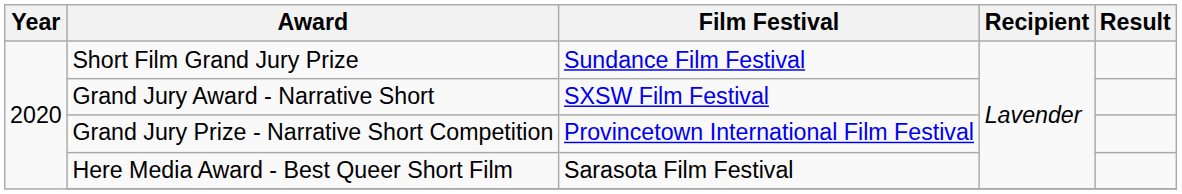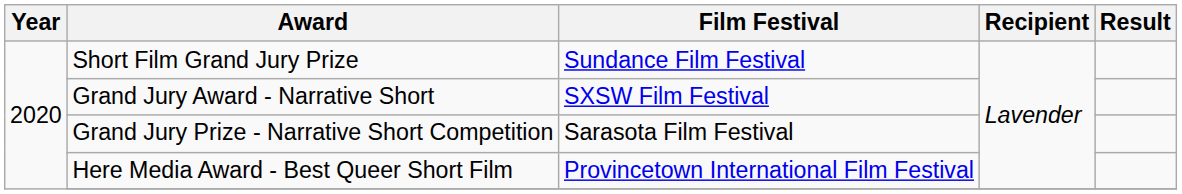Grand Jury Prize - Narrative Short Competition | Film Festival: Provincetown International Film Festival -> Sarasota Film Festival
Here Media Award - Best Queer Short Film | Film Festival: Sarasota Film Festival -> Provincetown International Film Festival
